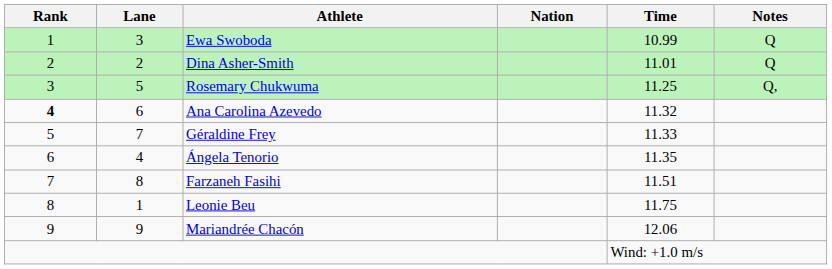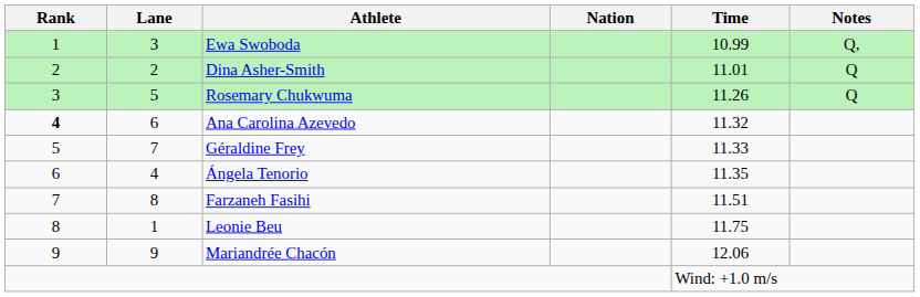Ewa Swoboda | Notes: Q -> Q,
Rosemary Chukwuma | Time: 11.25 -> 11.26
Rosemary Chukwuma | Notes: Q, -> Q
